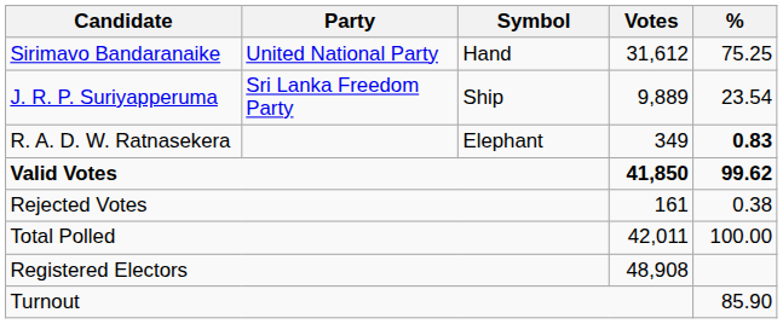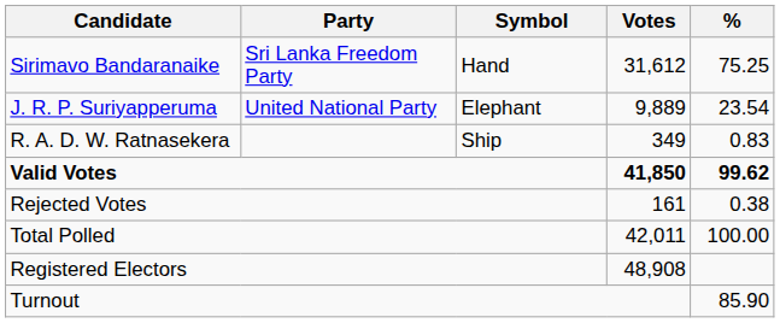Sirimavo Bandaranaike | Party: United National Party -> Sri Lanka Freedom Party
J. R. P. Suriyapperuma | Party: Sri Lanka Freedom Party -> United National Party
J. R. P. Suriyapperuma | Symbol: Ship -> Elephant
R. A. D. W. Ratnasekera | Symbol: Elephant -> Ship
R. A. D. W. Ratnasekera | %: bold -> normal
